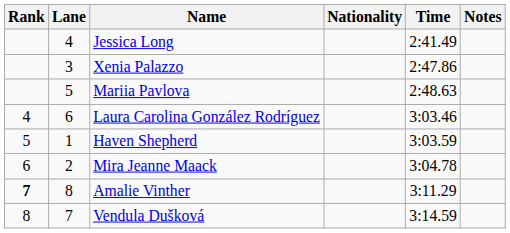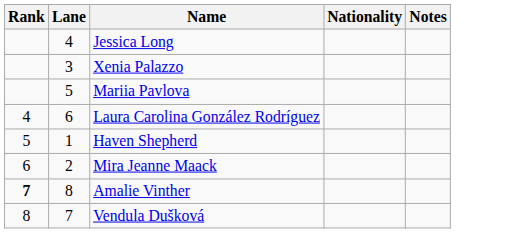- column: Time | 2:41.49 | 2:47.86 | 2:48.63 | 3:03.46 | 3:03.59 | 3:04.78 | 3:11.29 | 3:14.59
